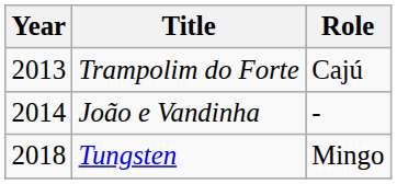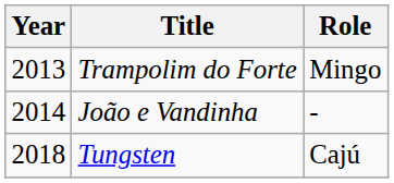Trampolim do Forte | Role: Cajú -> Mingo
Tungsten | Role: Mingo -> Cajú
